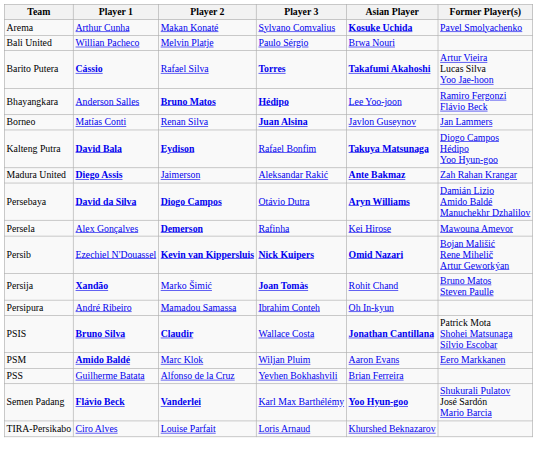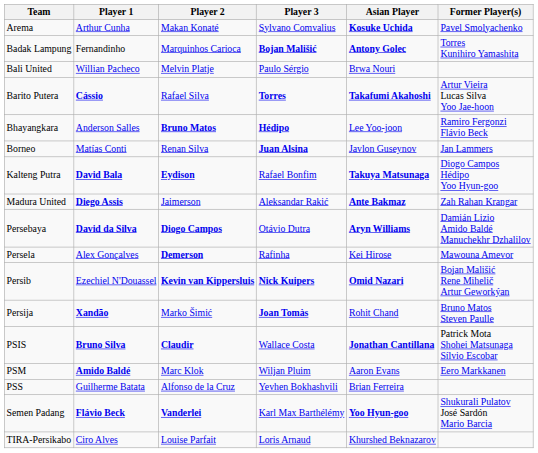+ row: Badak Lampung | Fernandinho | Marquinhos Carioca | Bojan Mališić | Antony Golec | Torres Kunihiro Yamashita
- row: Persipura | André Ribeiro | Mamadou Samassa | Ibrahim Conteh | Oh In-kyun
